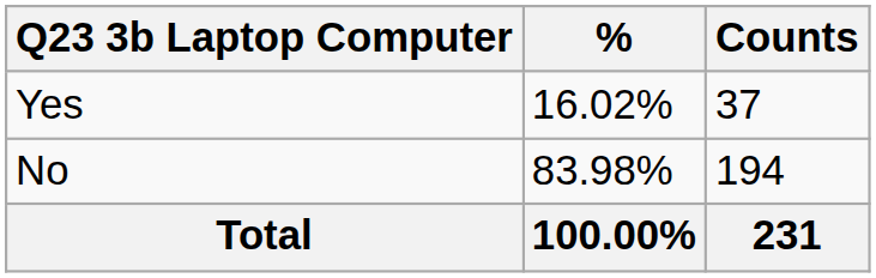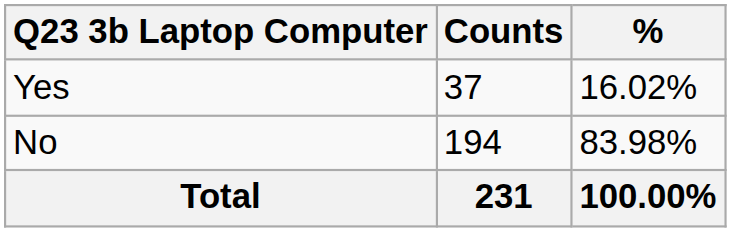columns swapped: Counts <-> %
